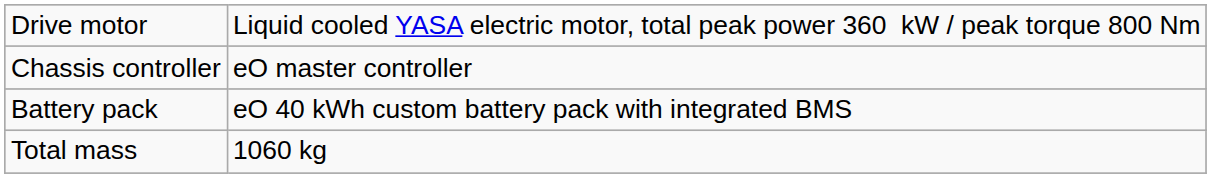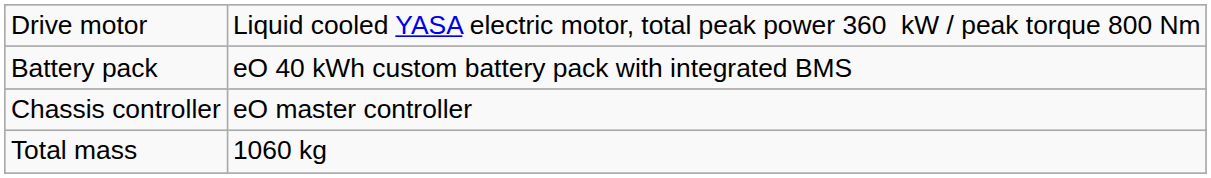rows swapped: Chassis controller <-> Battery pack
